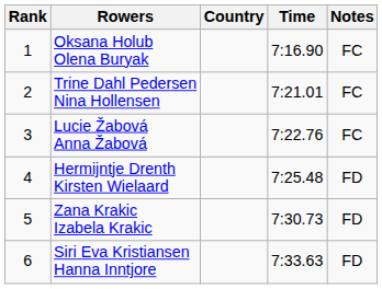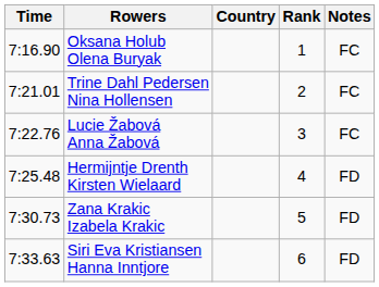columns swapped: Rank <-> Time
